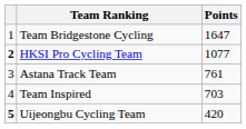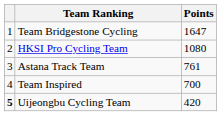HKSI Pro Cycling Team | column 1: bold -> normal
HKSI Pro Cycling Team | Points: 1077 -> 1080
Team Inspired | Points: 703 -> 700
